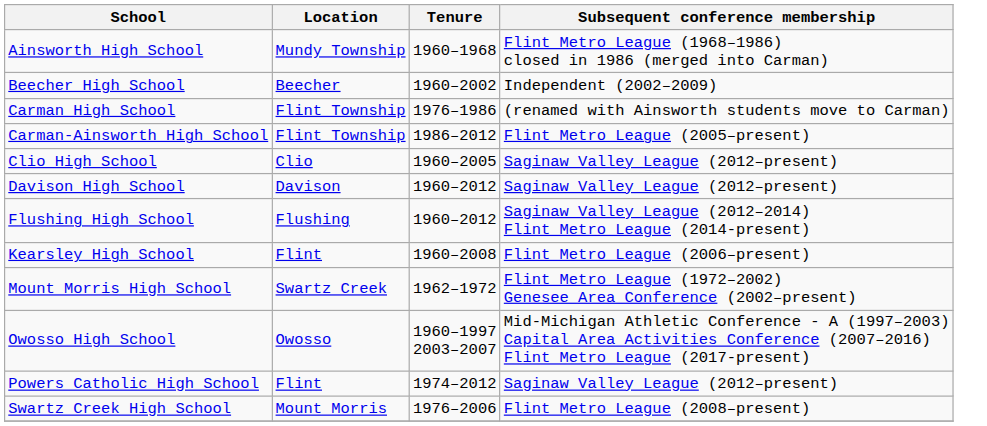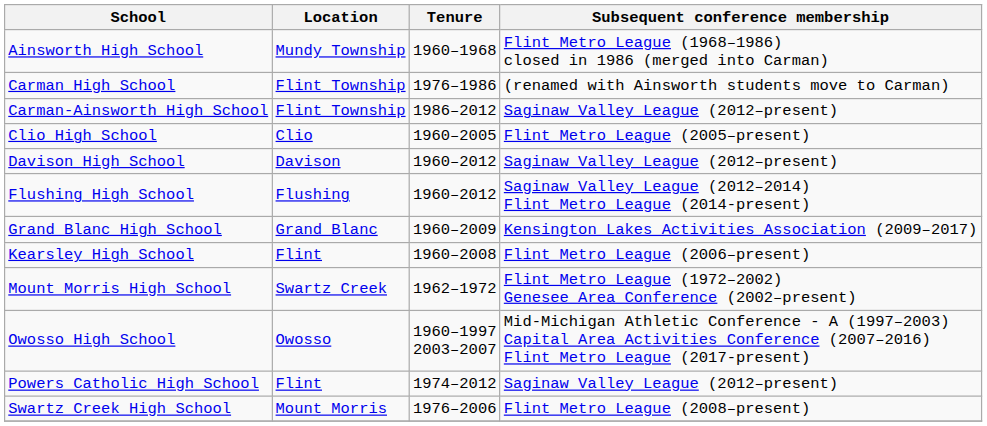- row: Beecher High School | Beecher | 1960–2002 | Independent (2002–2009)
Carman-Ainsworth High School | Subsequent conference membership: Flint Metro League (2005–present) -> Saginaw Valley League (2012–present)
Clio High School | Subsequent conference membership: Saginaw Valley League (2012–present) -> Flint Metro League (2005–present)
+ row: Grand Blanc High School | Grand Blanc | 1960–2009 | Kensington Lakes Activities Association (2009–2017)
